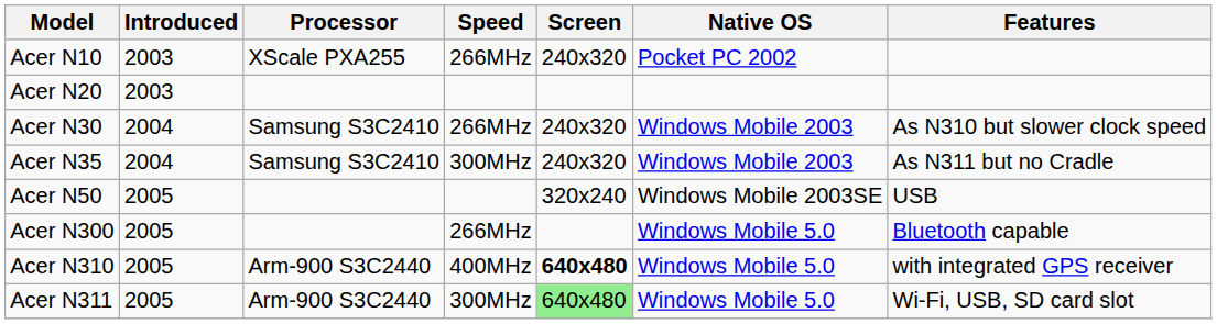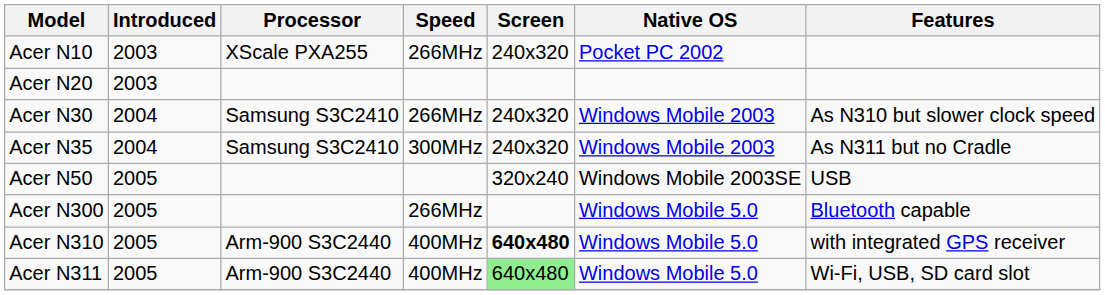Acer N311 | Speed: 300MHz -> 400MHz
